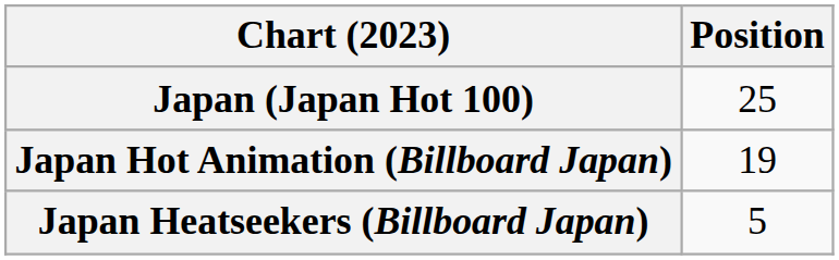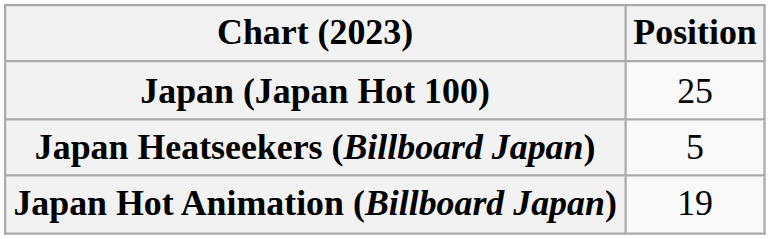rows swapped: Japan Heatseekers (Billboard Japan) <-> Japan Hot Animation (Billboard Japan)
